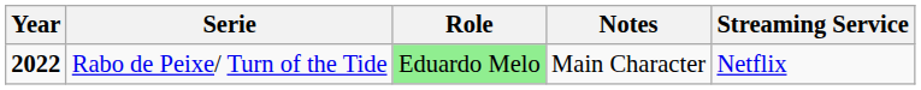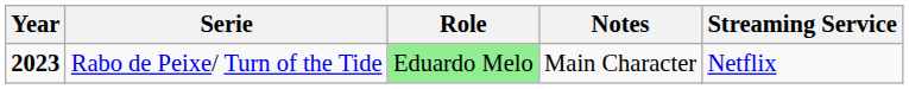Rabo de Peixe/ Turn of the Tide | Year: 2022 -> 2023
